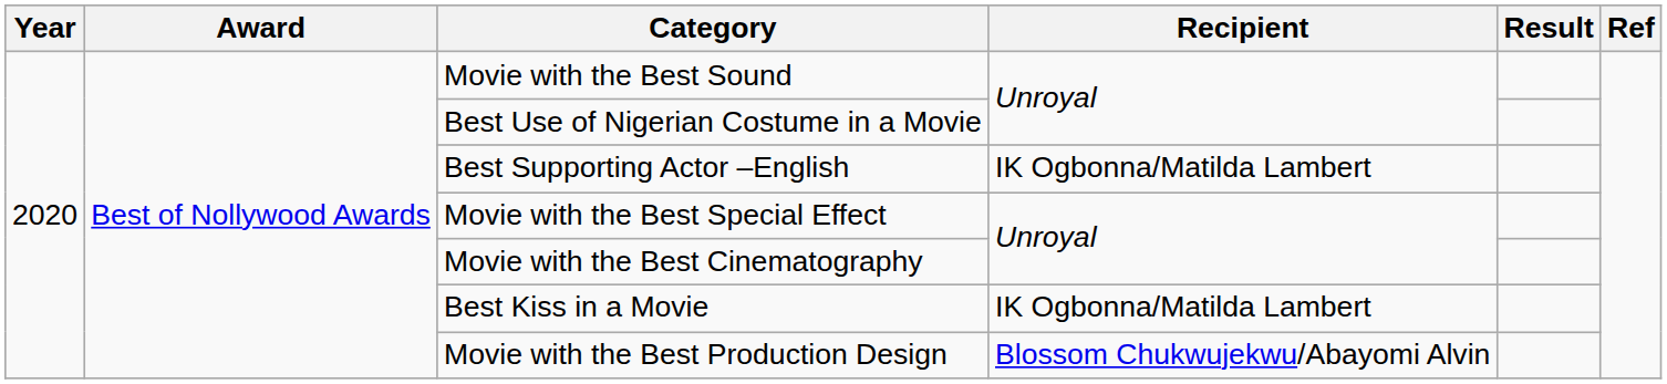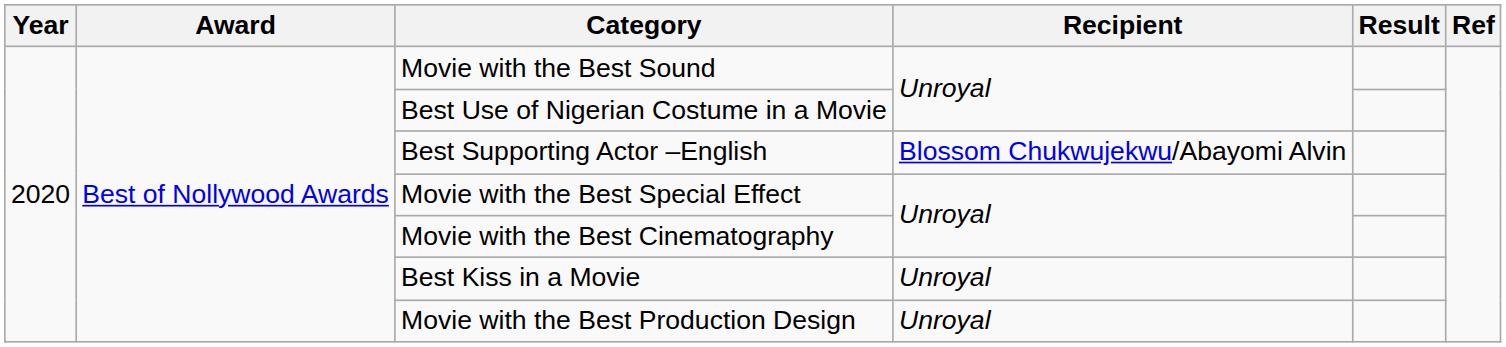Best Supporting Actor –English | Recipient: IK Ogbonna/Matilda Lambert -> Blossom Chukwujekwu/Abayomi Alvin
Best Kiss in a Movie | Recipient: IK Ogbonna/Matilda Lambert -> Unroyal
Movie with the Best Production Design | Recipient: Blossom Chukwujekwu/Abayomi Alvin -> Unroyal
